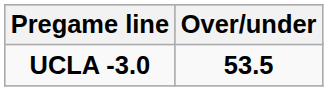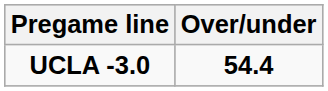UCLA -3.0 | Over/under: 53.5 -> 54.4
